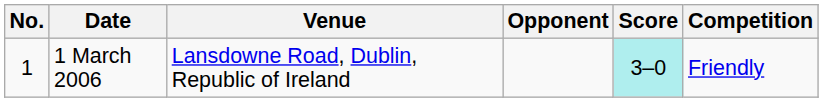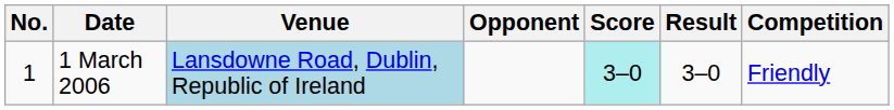+ column: Result | 3–0
1 March 2006 | Venue: no background -> lightblue background
